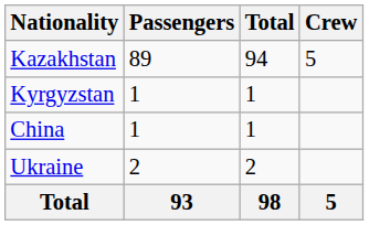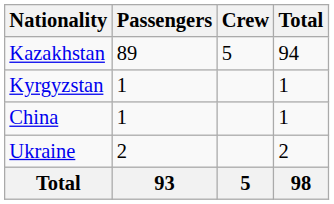columns swapped: Crew <-> Total
